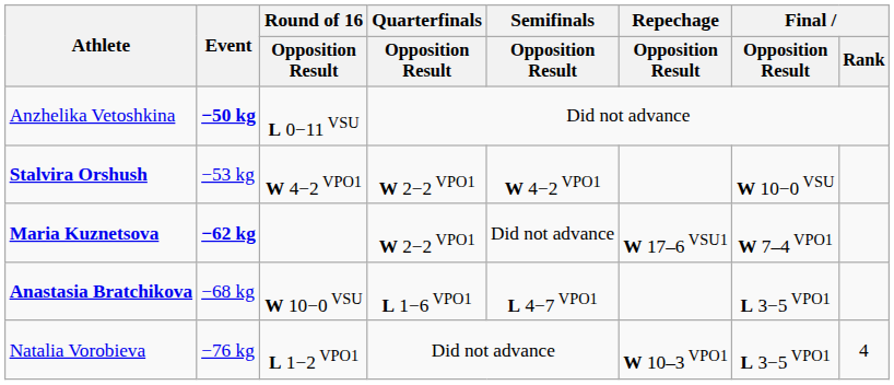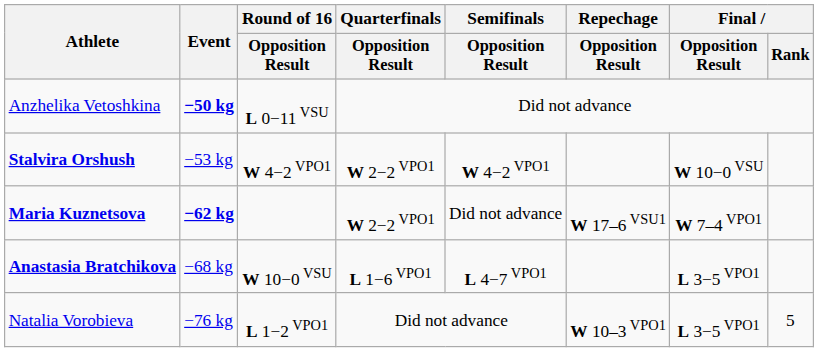Natalia Vorobieva | Final / Rank: 4 -> 5
